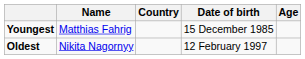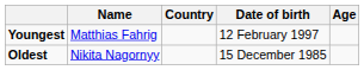Youngest | Date of birth: 15 December 1985 -> 12 February 1997
Oldest | Date of birth: 12 February 1997 -> 15 December 1985
